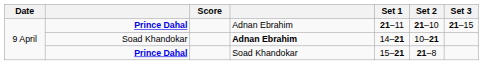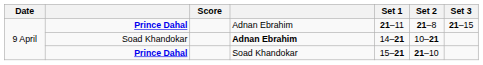Prince Dahal / Adnan Ebrahim | Set 2: 21–10 -> 21–8
Prince Dahal / Soad Khandokar | Set 2: 21–8 -> 21–10
